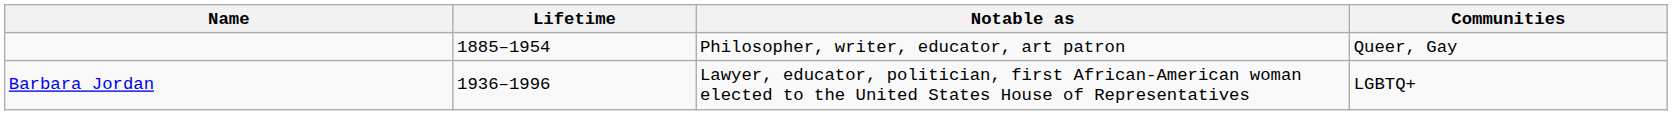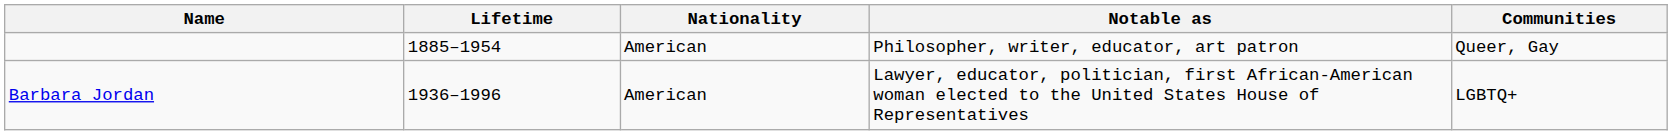+ column: Nationality | American | American
